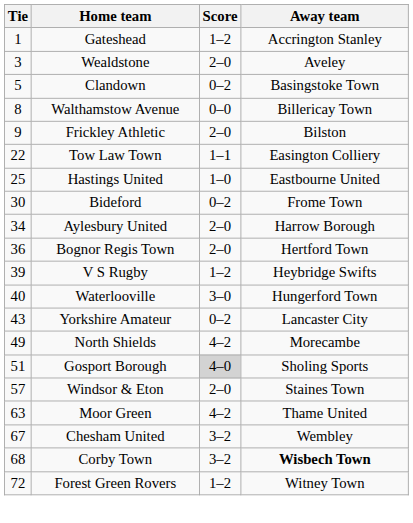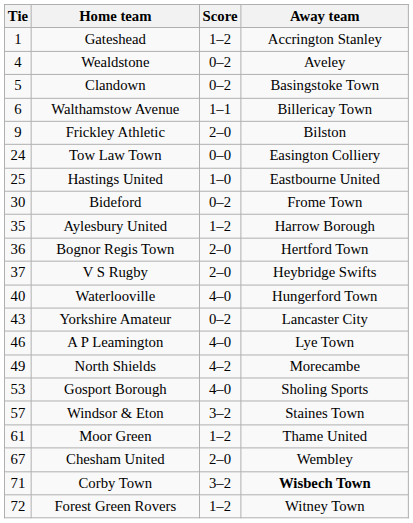Wealdstone | Tie: 3 -> 4
Wealdstone | Score: 2–0 -> 0–2
Walthamstow Avenue | Tie: 8 -> 6
Walthamstow Avenue | Score: 0–0 -> 1–1
Tow Law Town | Tie: 22 -> 24
Tow Law Town | Score: 1–1 -> 0–0
Aylesbury United | Tie: 34 -> 35
Aylesbury United | Score: 2–0 -> 1–2
V S Rugby | Tie: 39 -> 37
V S Rugby | Score: 1–2 -> 2–0
Waterlooville | Score: 3–0 -> 4–0
+ row: 46 | A P Leamington | 4–0 | Lye Town
Gosport Borough | Tie: 51 -> 53
Gosport Borough | Score: lightgrey background -> no background
Windsor & Eton | Score: 2–0 -> 3–2
Moor Green | Tie: 63 -> 61
Moor Green | Score: 4–2 -> 1–2
Chesham United | Score: 3–2 -> 2–0
Corby Town | Tie: 68 -> 71
